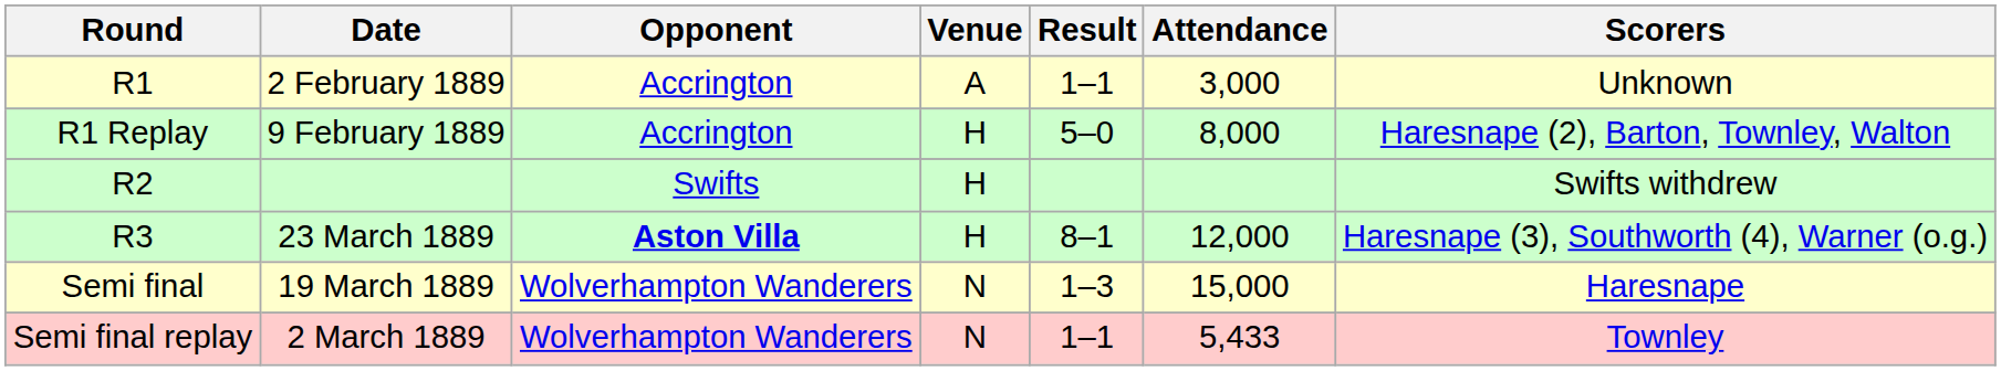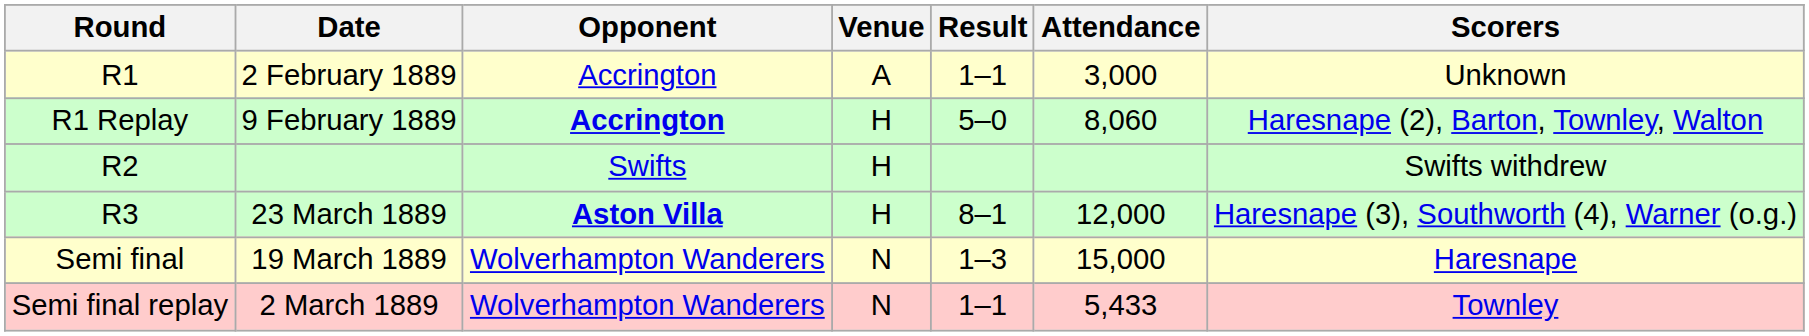R1 Replay | Opponent: normal -> bold
R1 Replay | Attendance: 8,000 -> 8,060
